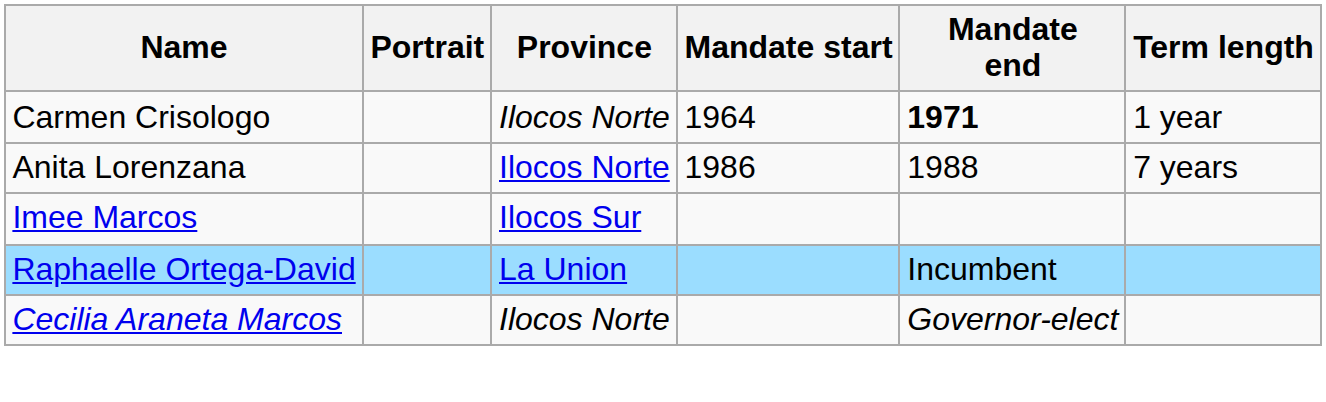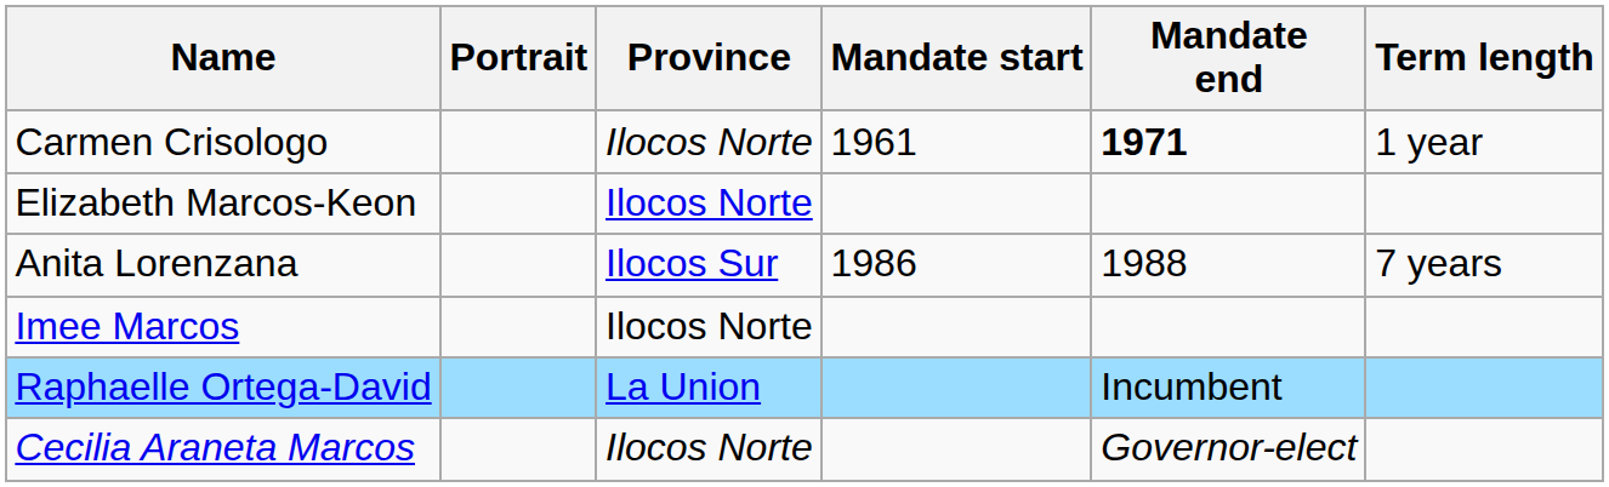Carmen Crisologo | Mandate start: 1964 -> 1961
+ row: Elizabeth Marcos-Keon | Ilocos Norte
Anita Lorenzana | Province: Ilocos Norte -> Ilocos Sur
Imee Marcos | Province: Ilocos Sur -> Ilocos Norte
